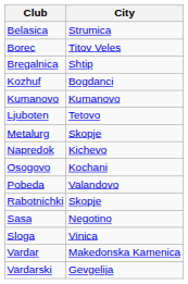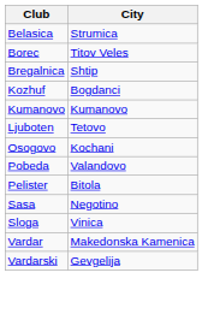- row: Metalurg | Skopje
- row: Napredok | Kichevo
+ row: Pelister | Bitola
- row: Rabotnichki | Skopje
